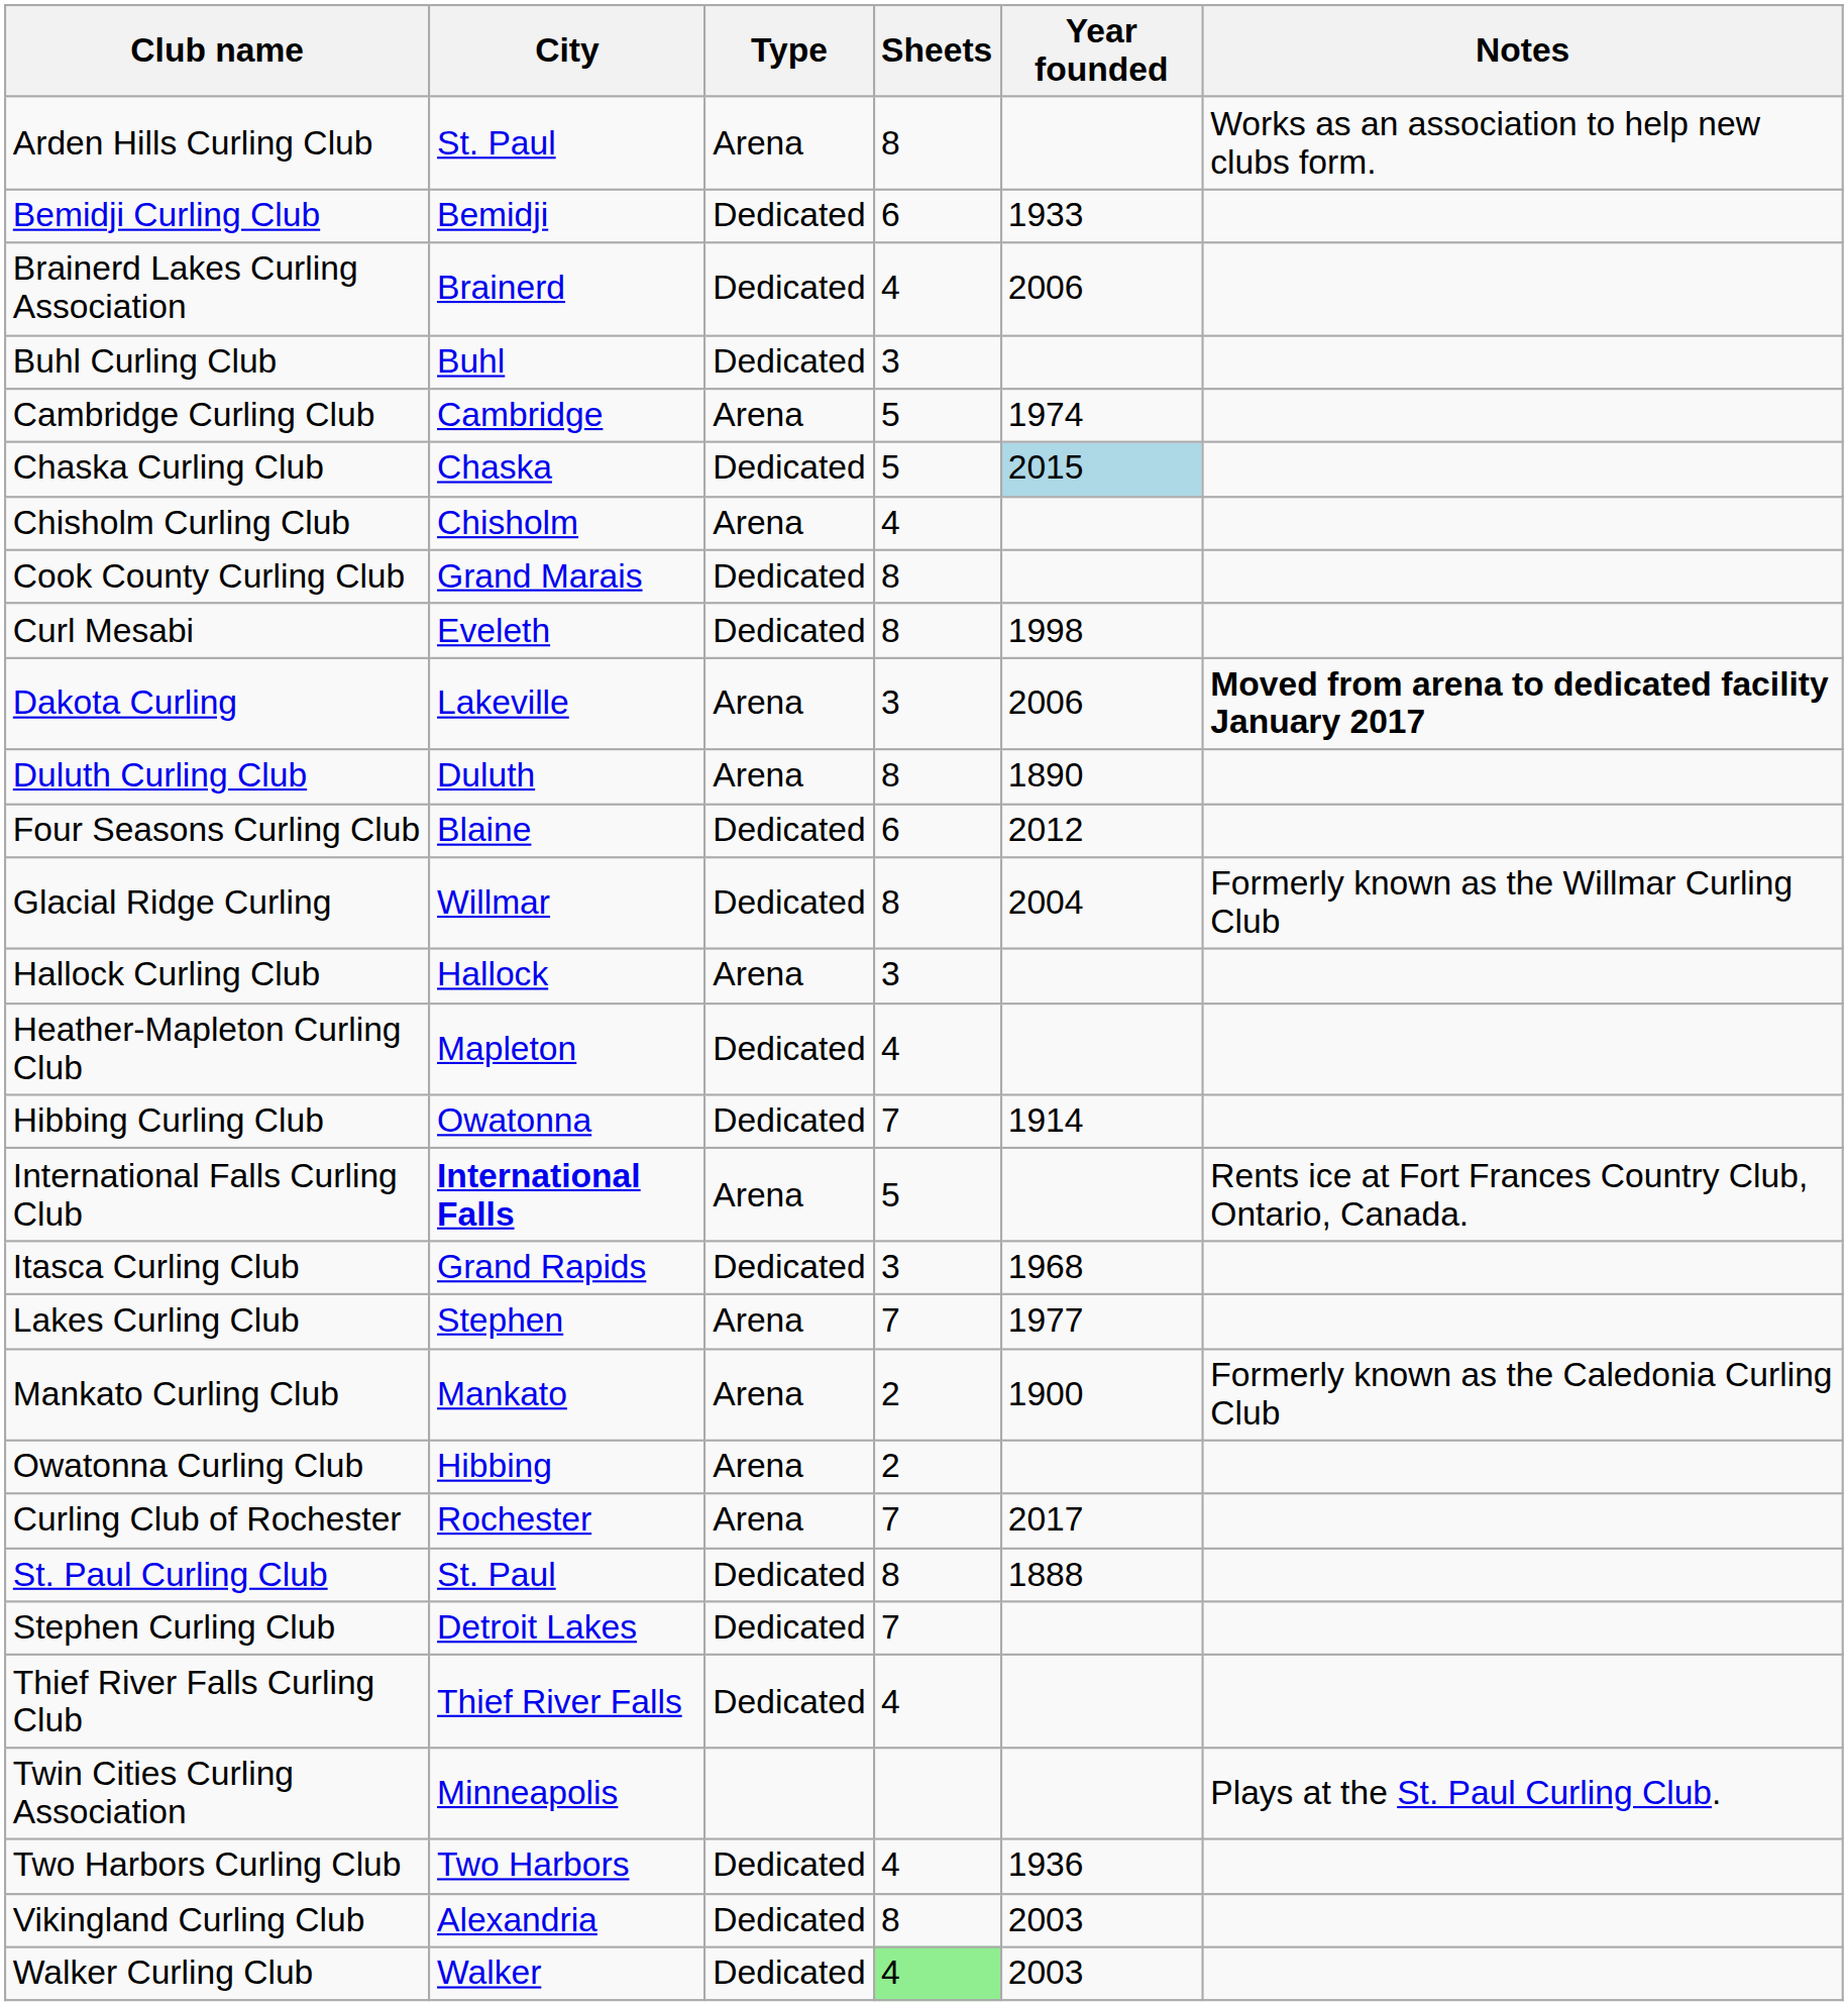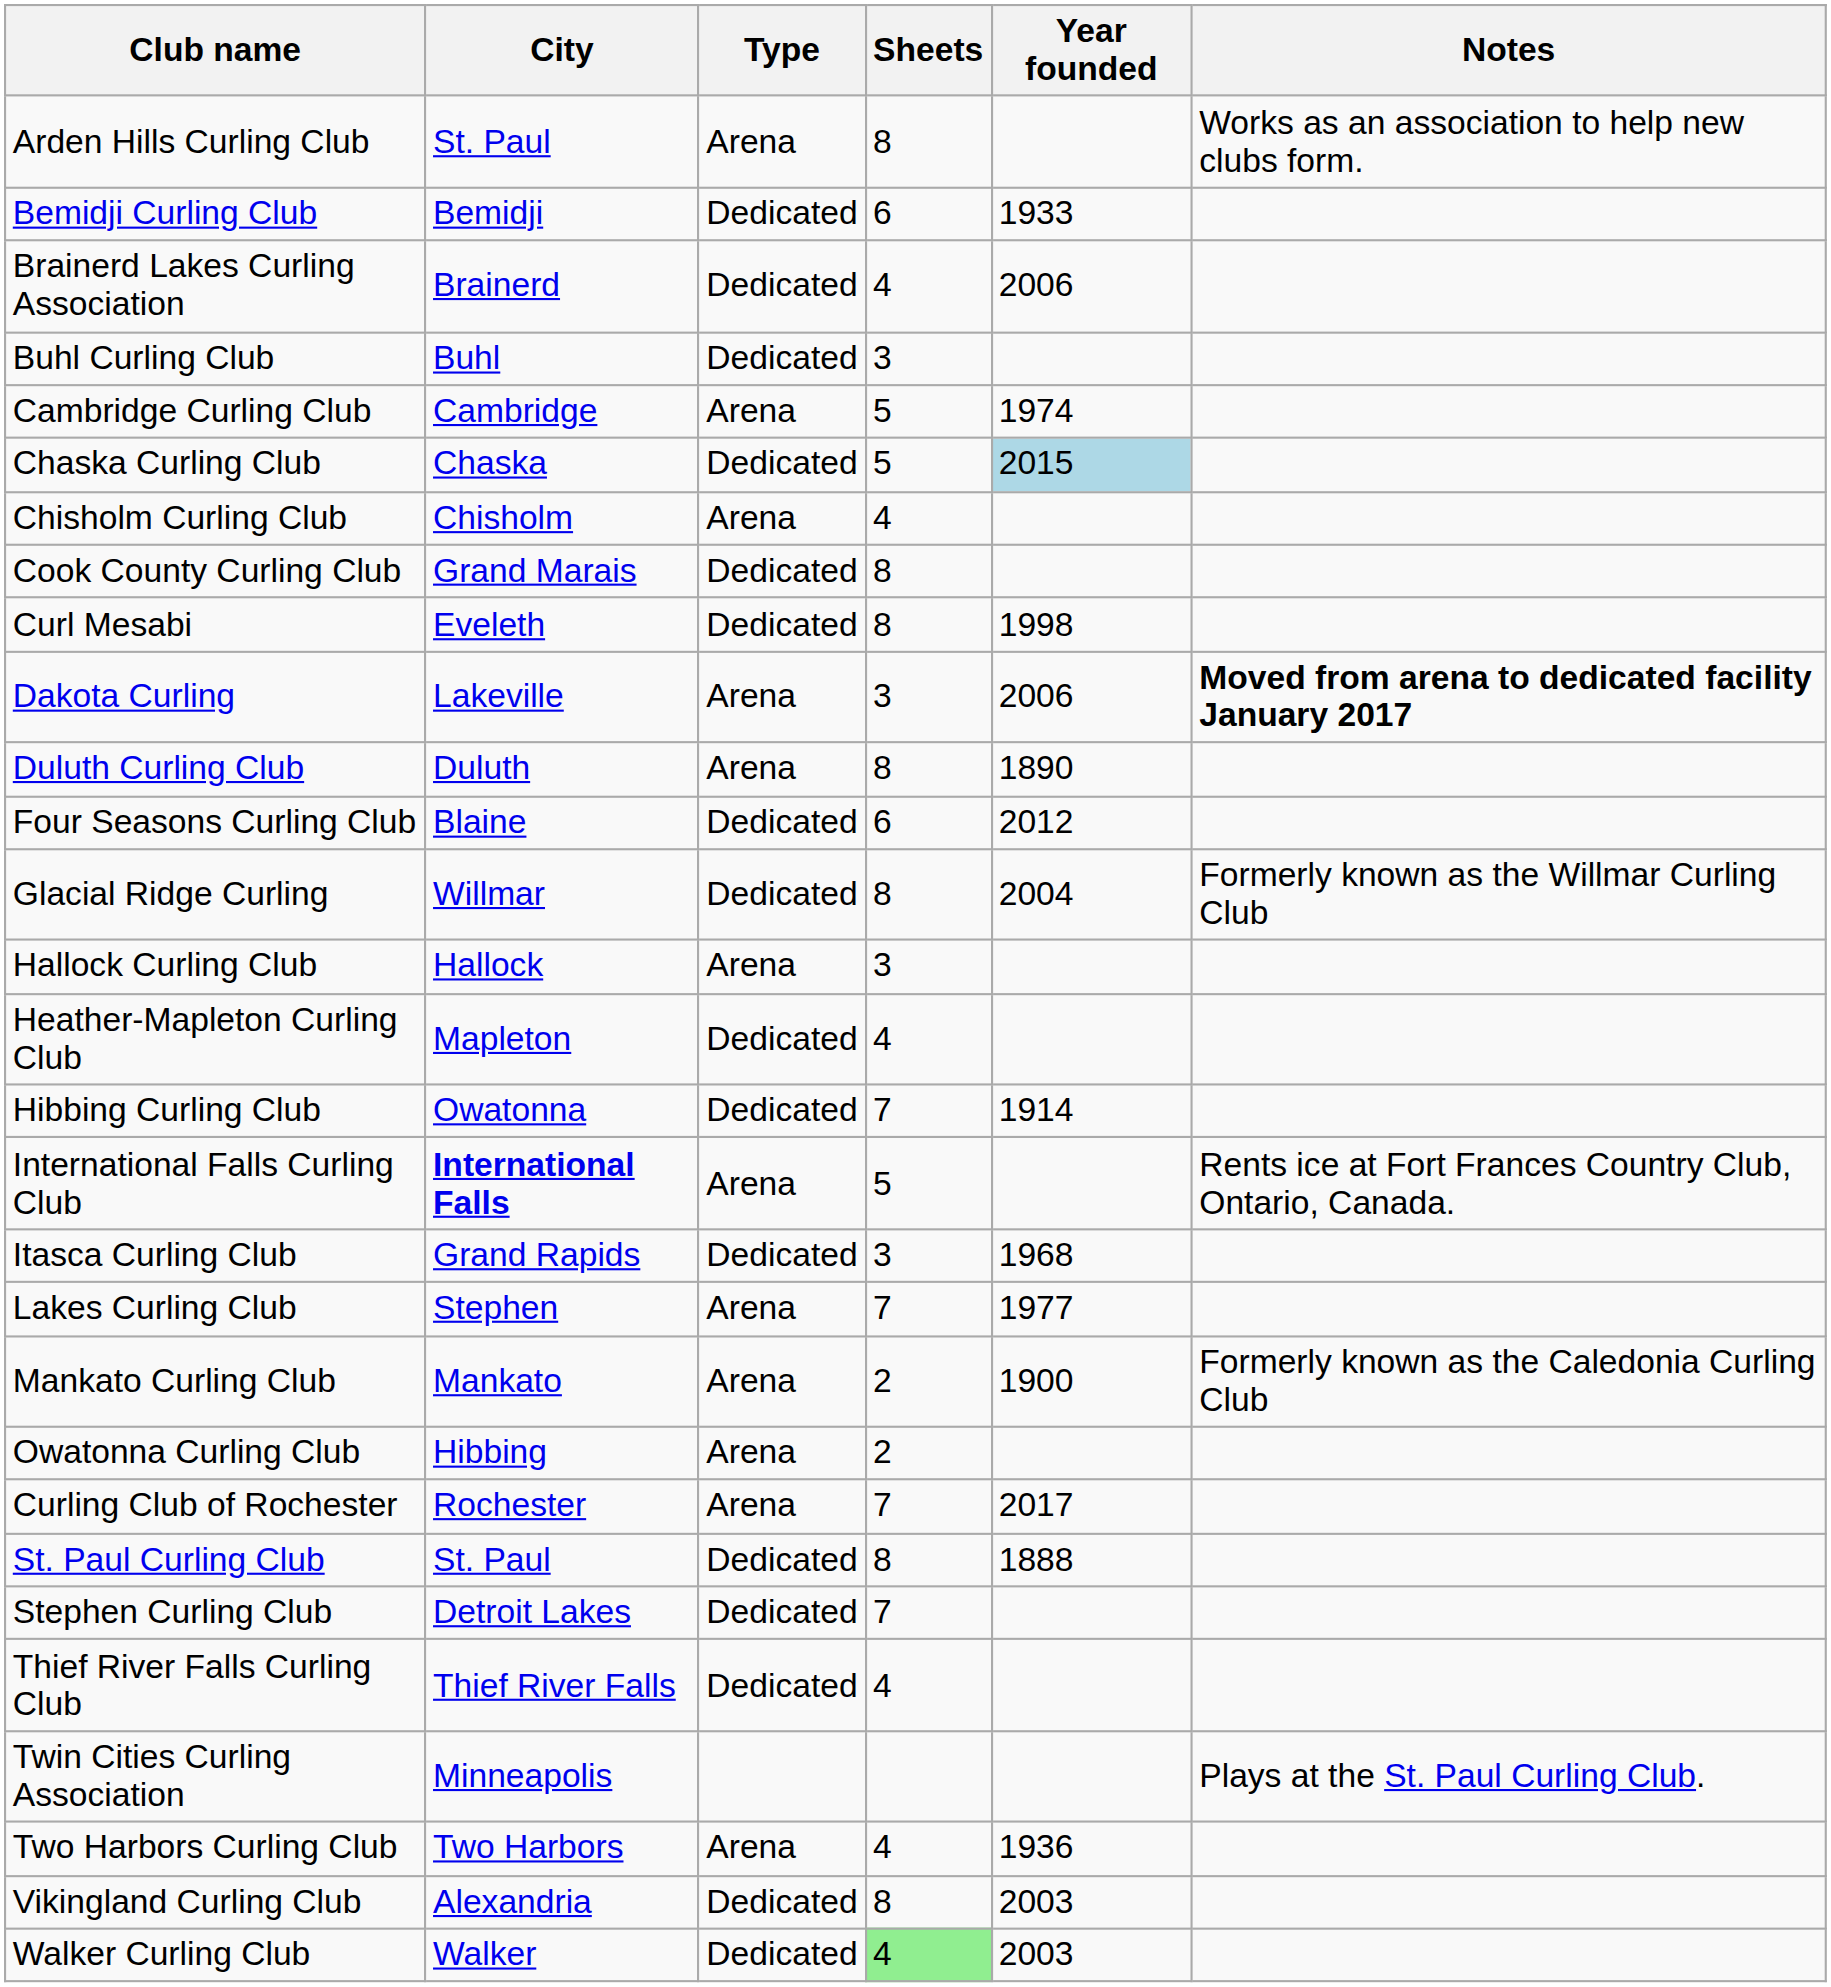Two Harbors Curling Club | Type: Dedicated -> Arena
